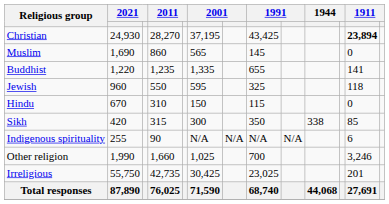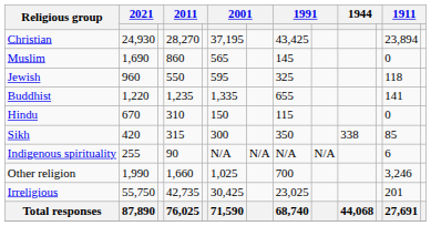Christian | column 12: bold -> normal
rows swapped: Buddhist <-> Jewish
